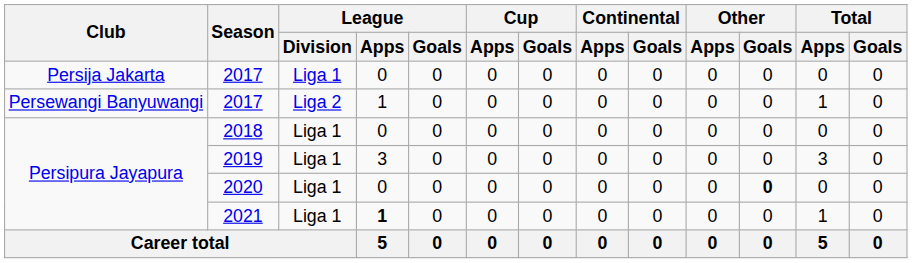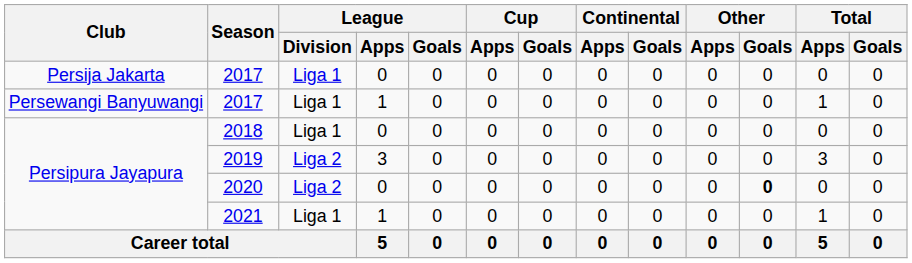Persewangi Banyuwangi / 2017 | League / Division: Liga 2 -> Liga 1
2019 | League / Division: Liga 1 -> Liga 2
2020 | League / Division: Liga 1 -> Liga 2
2021 | League / Apps: bold -> normal
